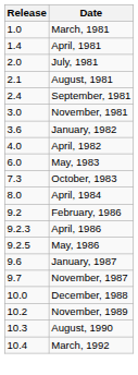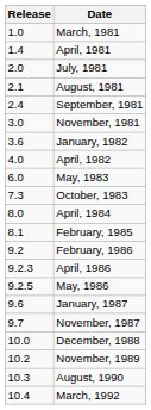+ row: 8.1 | February, 1985
